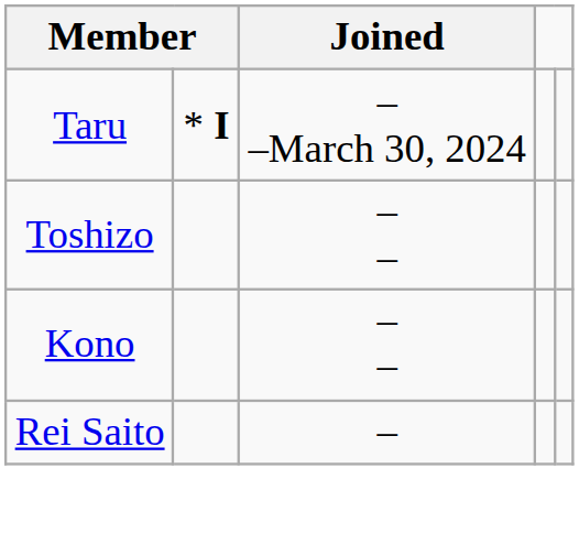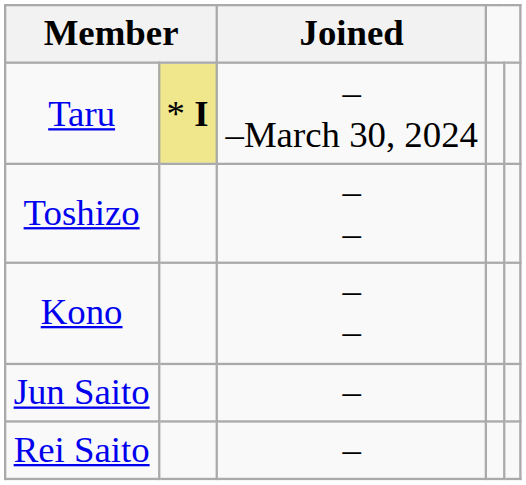Taru | column 2: no background -> khaki background
+ row: Jun Saito | –
